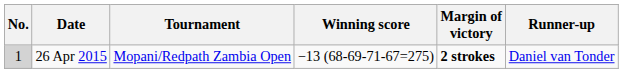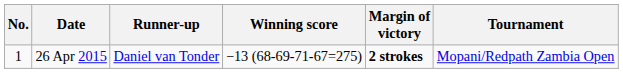columns swapped: Tournament <-> Runner-up
26 Apr 2015 | No.: lightgrey background -> no background
